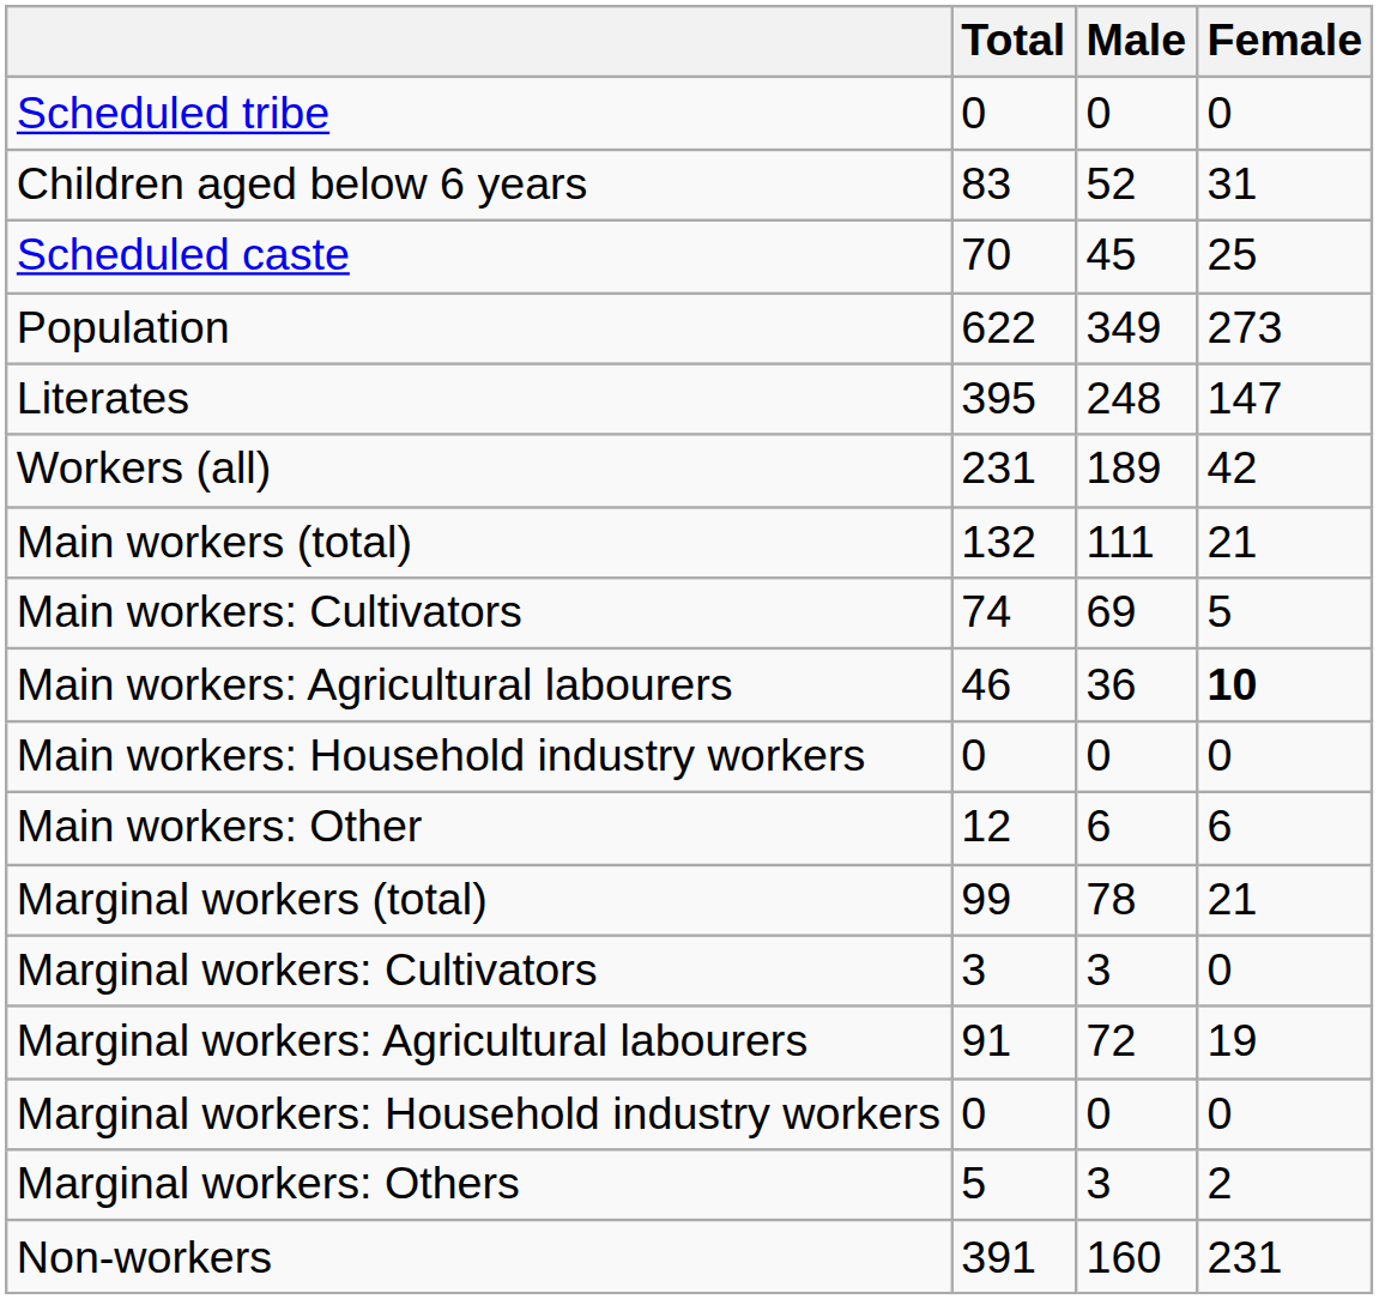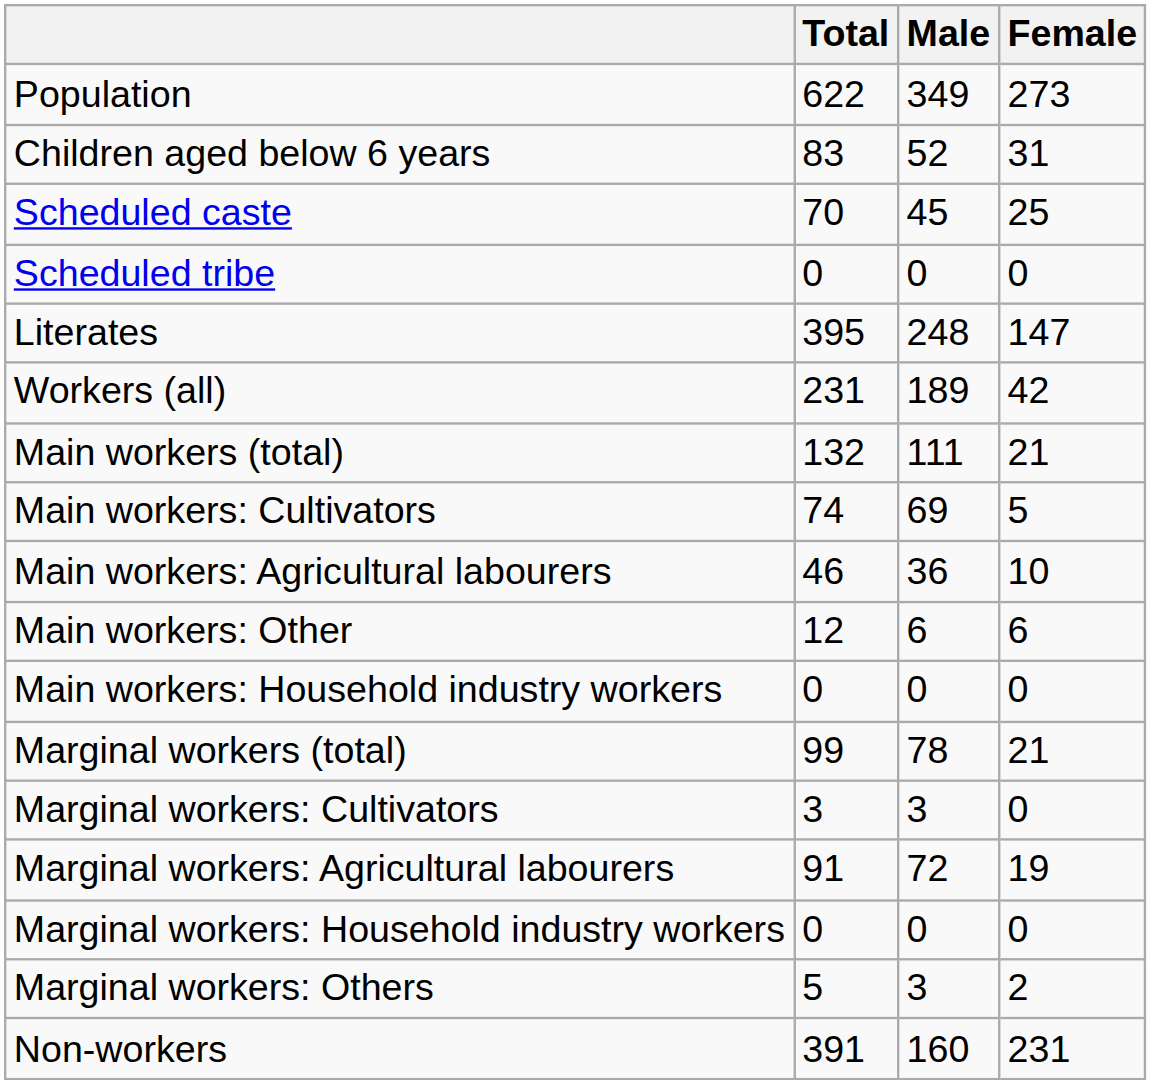rows swapped: Population <-> Scheduled tribe
Main workers: Agricultural labourers | Female: bold -> normal
rows swapped: Main workers: Household industry workers <-> Main workers: Other
